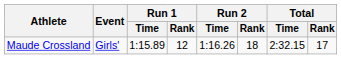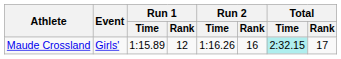Maude Crossland | Run 2 / Rank: 18 -> 16
Maude Crossland | Total / Time: no background -> paleturquoise background
